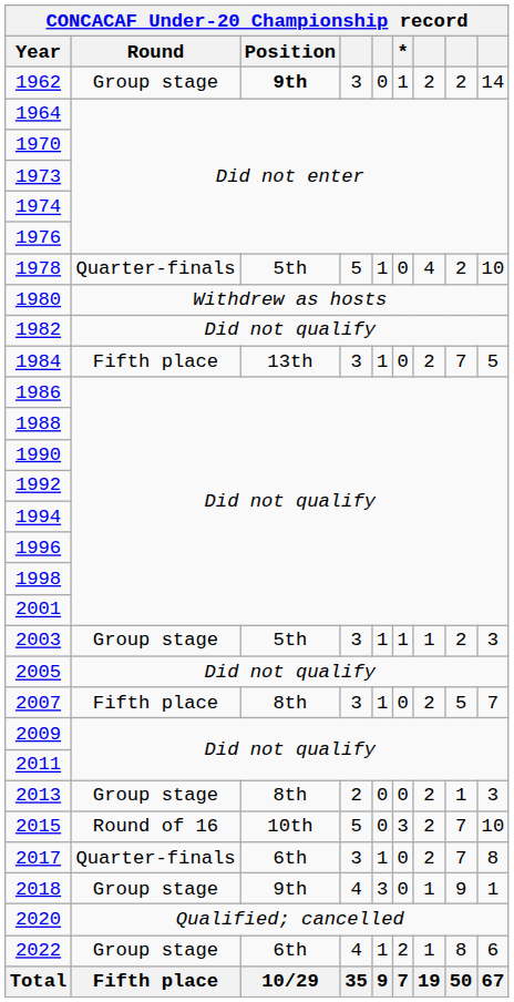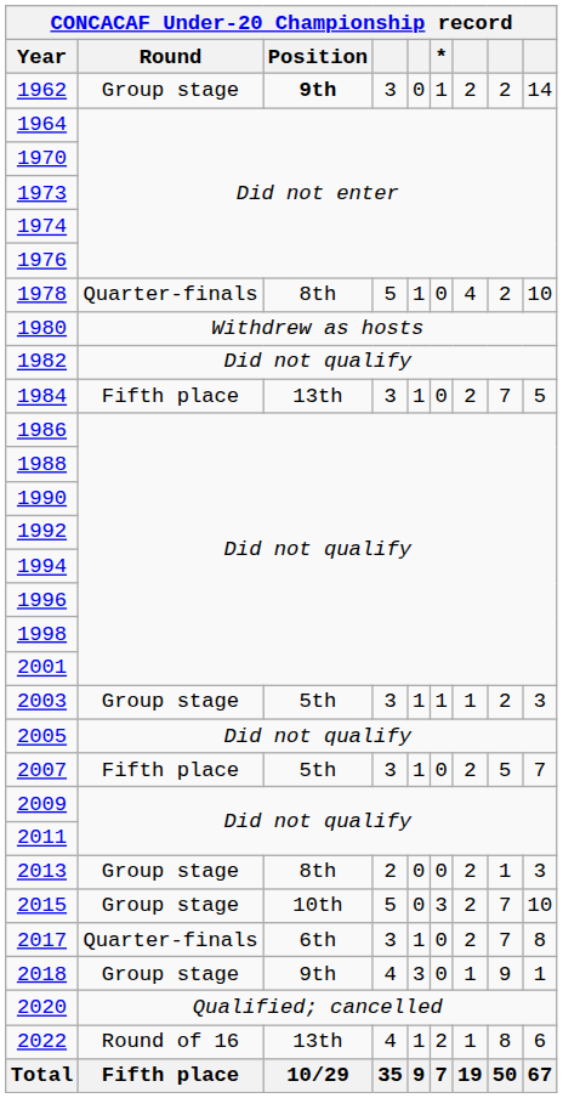1978 | Position: 5th -> 8th
2007 | Position: 8th -> 5th
2015 | Round: Round of 16 -> Group stage
2022 | Round: Group stage -> Round of 16
2022 | Position: 6th -> 13th
